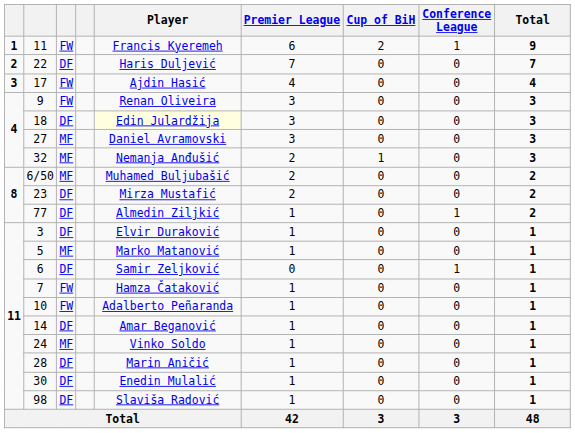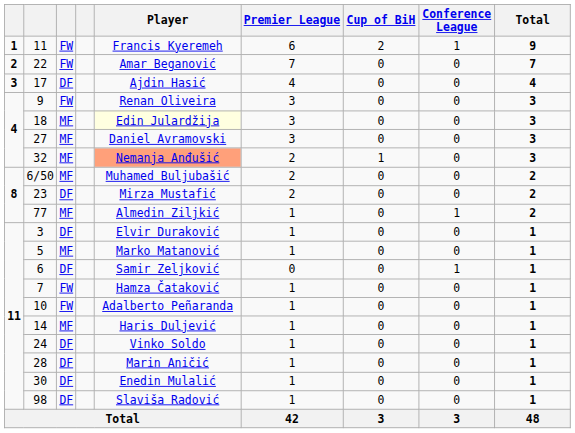22 | column 3: DF -> FW
22 | Player: Haris Duljević -> Amar Beganović
17 | column 3: FW -> DF
18 | column 3: DF -> MF
32 | Player: no background -> lightsalmon background
77 | column 3: DF -> MF
14 | column 3: DF -> MF
14 | Player: Amar Beganović -> Haris Duljević
24 | column 3: MF -> DF
